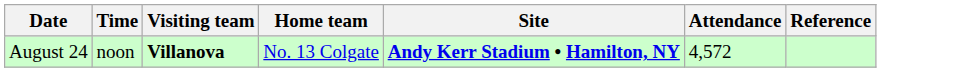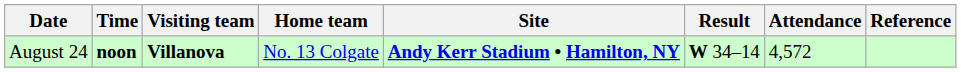+ column: Result | W 34–14
August 24 | Time: normal -> bold
